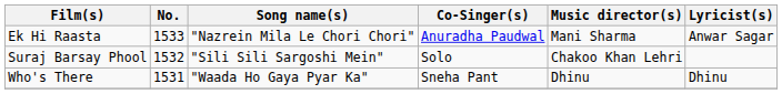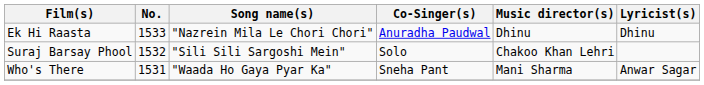Ek Hi Raasta | Music director(s): Mani Sharma -> Dhinu
Ek Hi Raasta | Lyricist(s): Anwar Sagar -> Dhinu
Who's There | Music director(s): Dhinu -> Mani Sharma
Who's There | Lyricist(s): Dhinu -> Anwar Sagar
